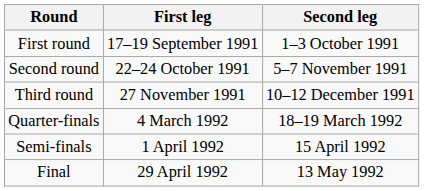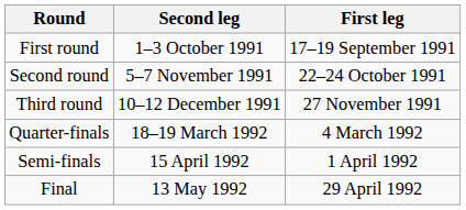columns swapped: First leg <-> Second leg
